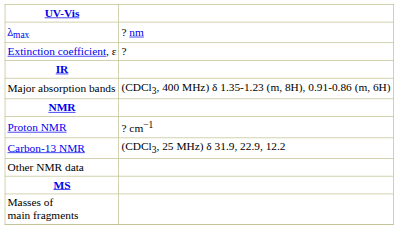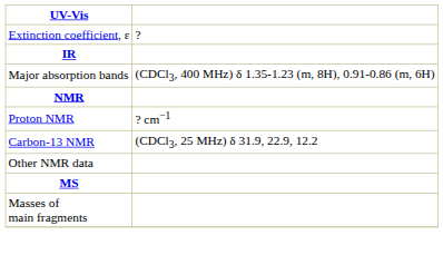- row: λmax | ? nm
